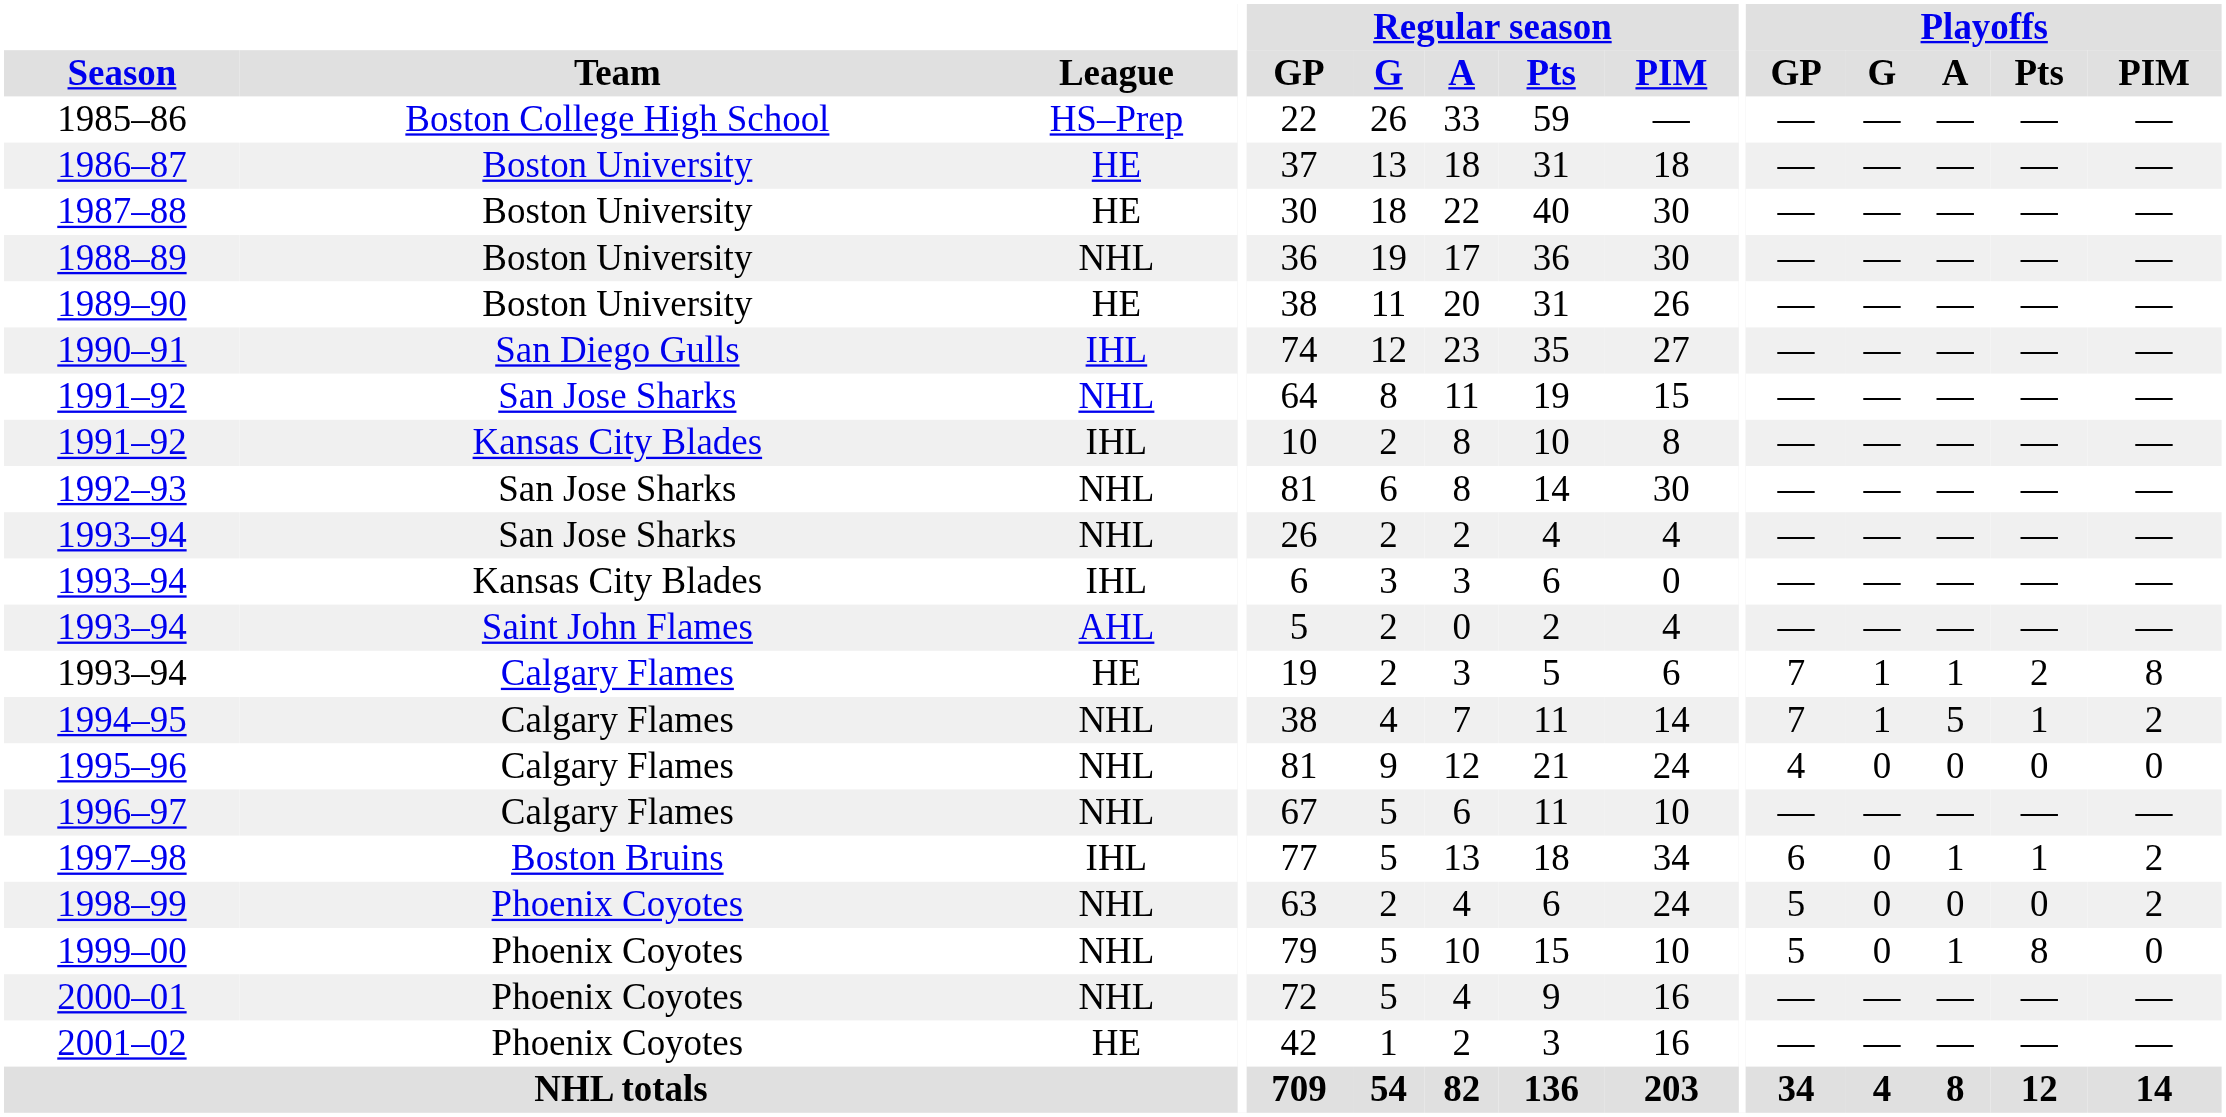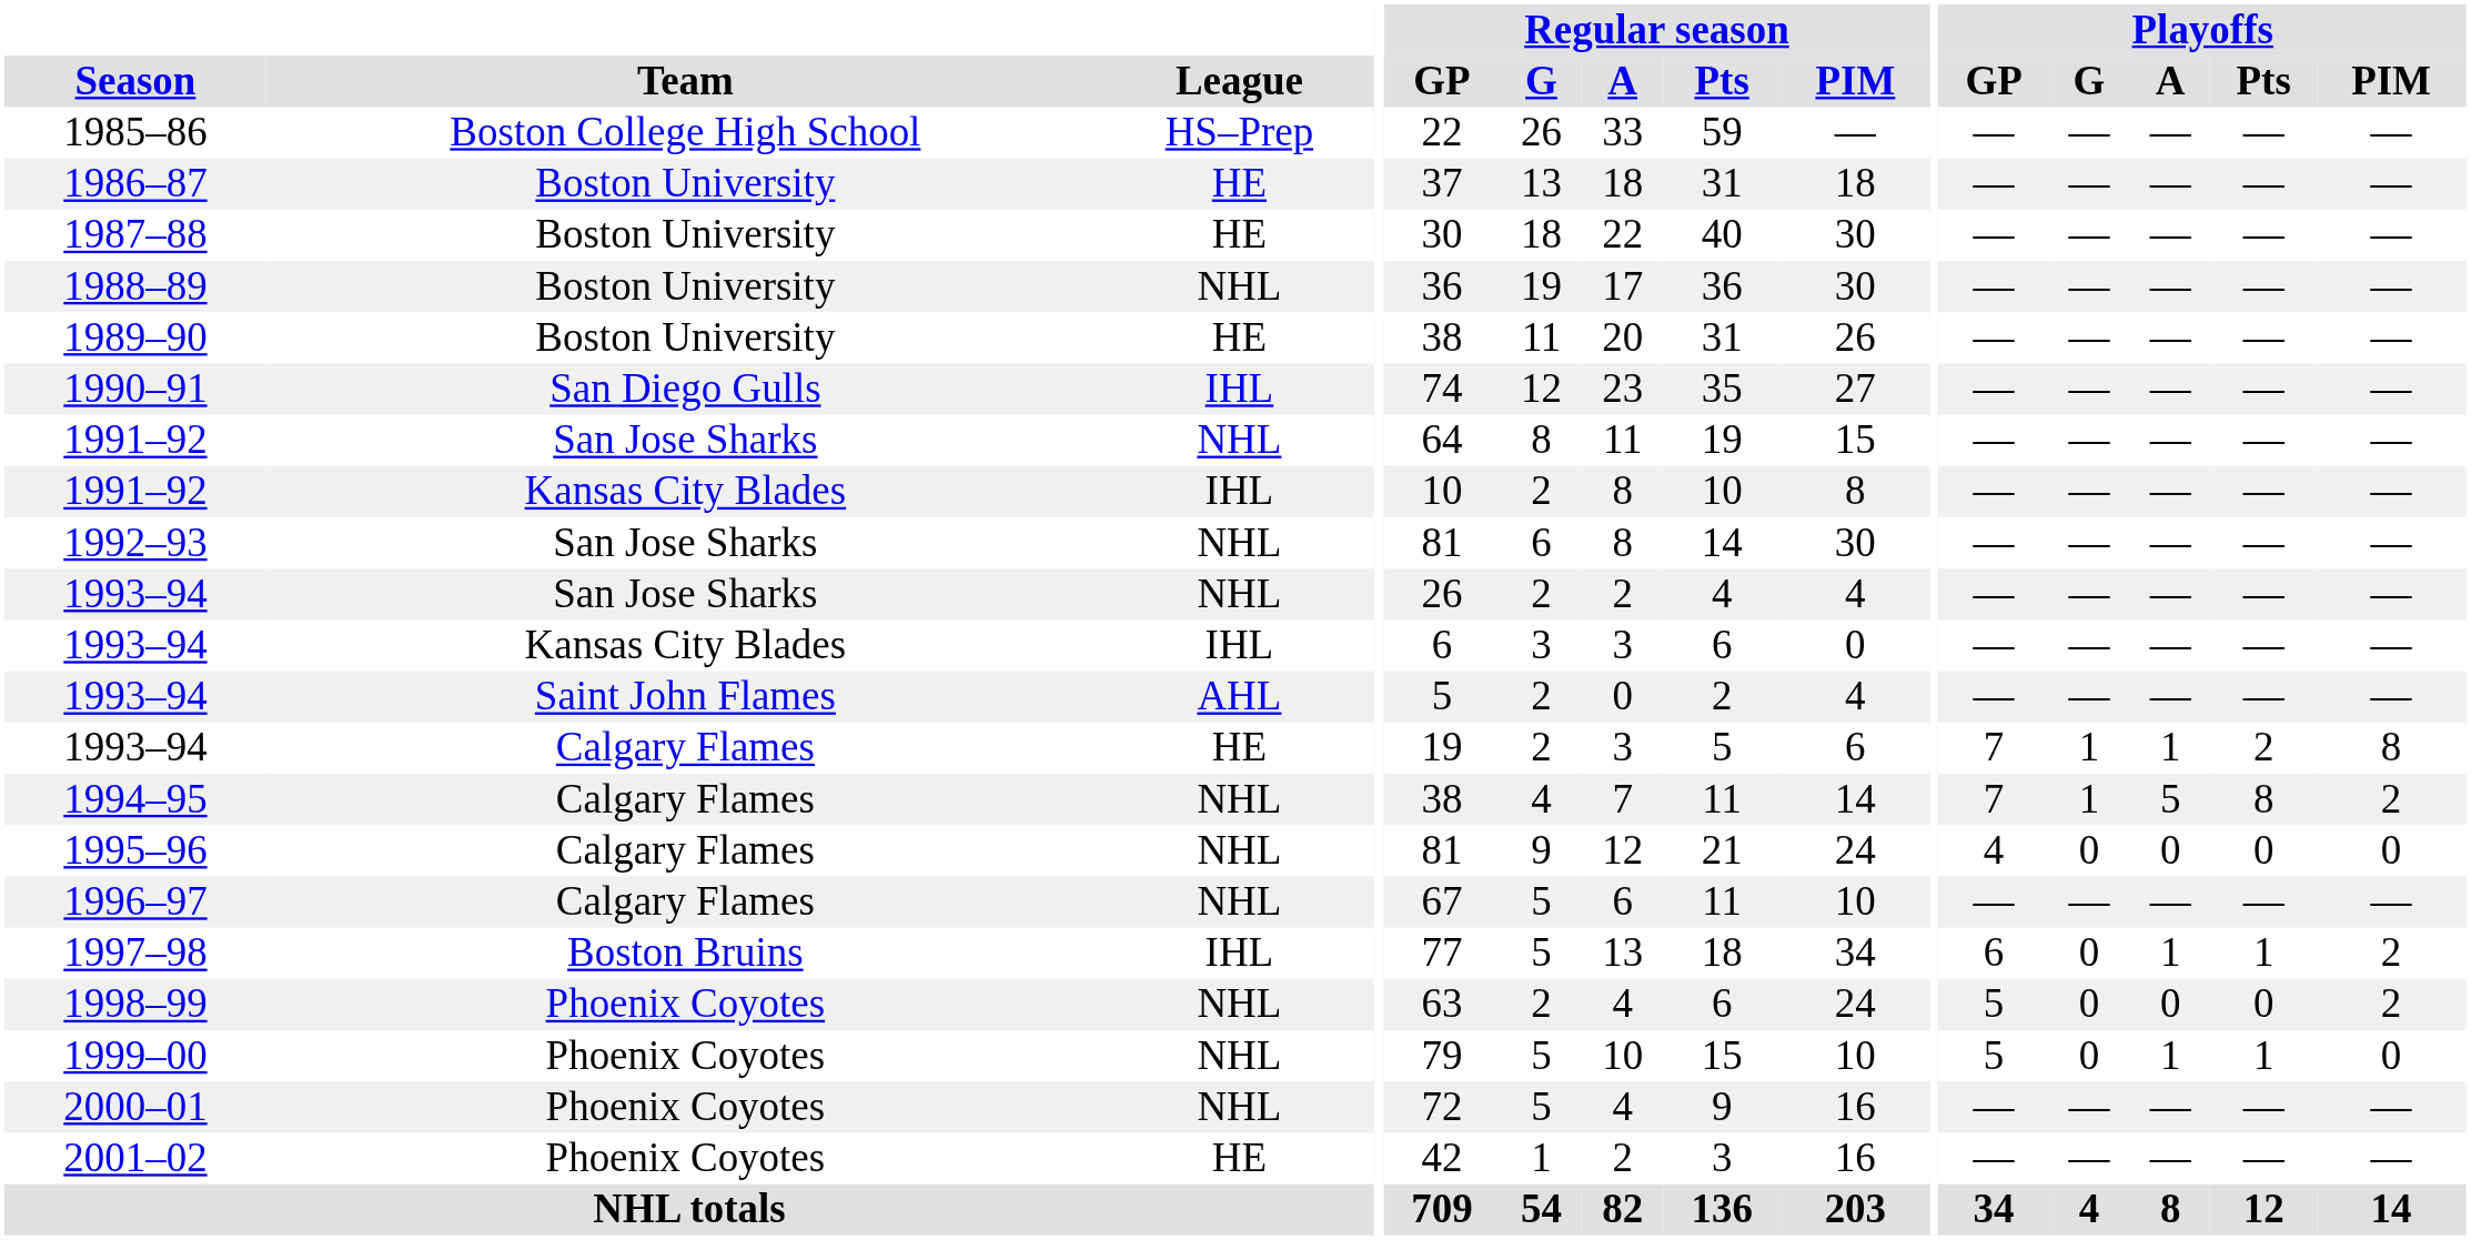1994–95 | Playoffs / Pts: 1 -> 8
1999–00 | Playoffs / Pts: 8 -> 1
